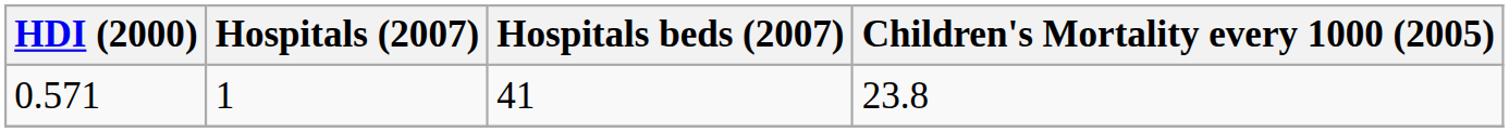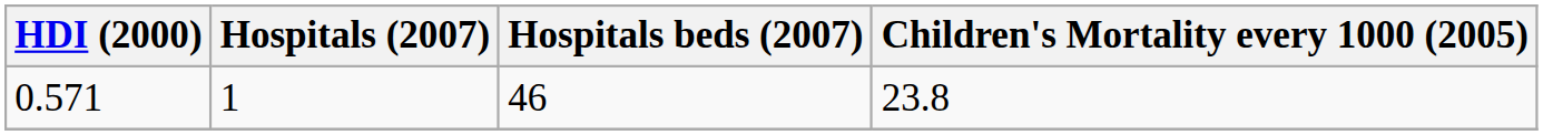0.571 | Hospitals beds (2007): 41 -> 46
